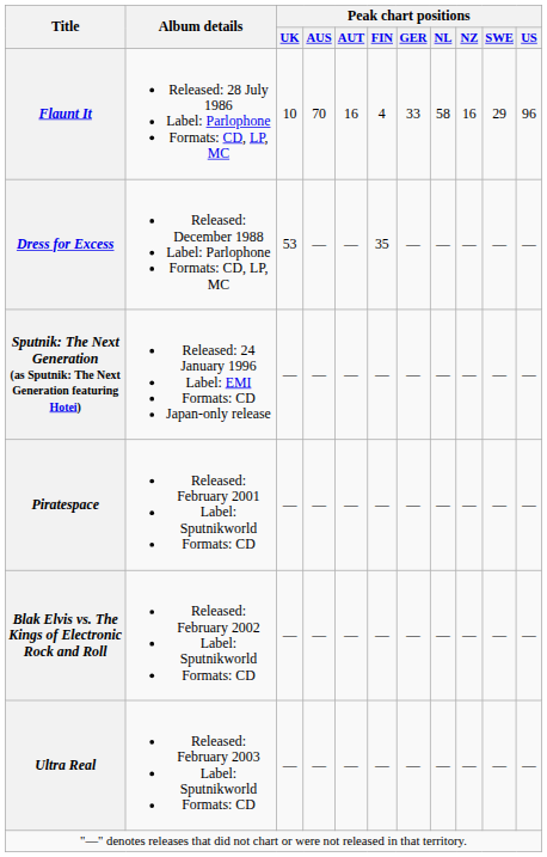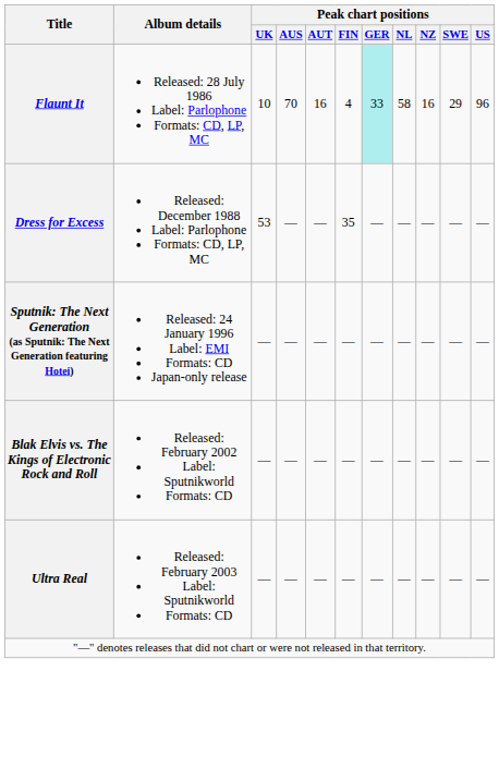Flaunt It | Peak chart positions / GER: no background -> paleturquoise background
- row: Piratespace | Released: February 2001 Label: Sputnikworld Formats: CD | — | — | — | — | — | — | — | — | —
